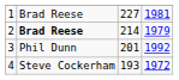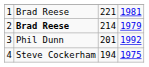1 | column 3: 227 -> 221
4 | column 3: 193 -> 194
4 | column 4: 1972 -> 1975
